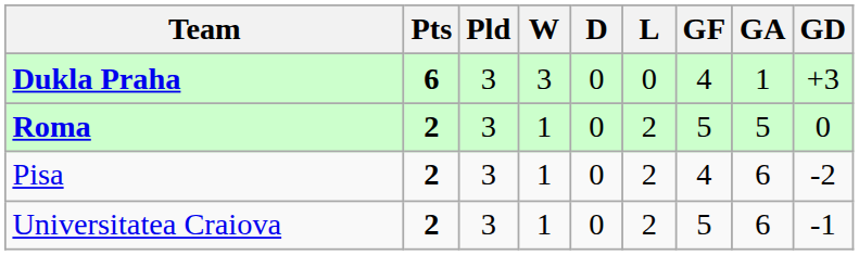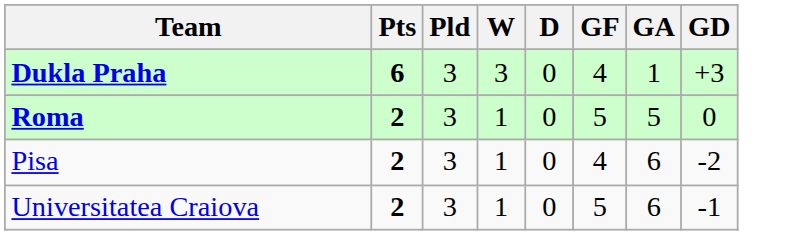- column: L | 0 | 2 | 2 | 2
